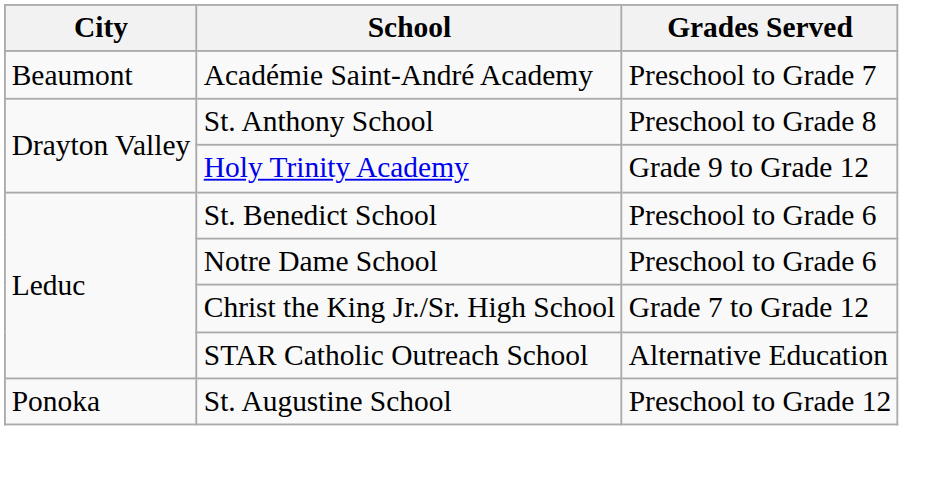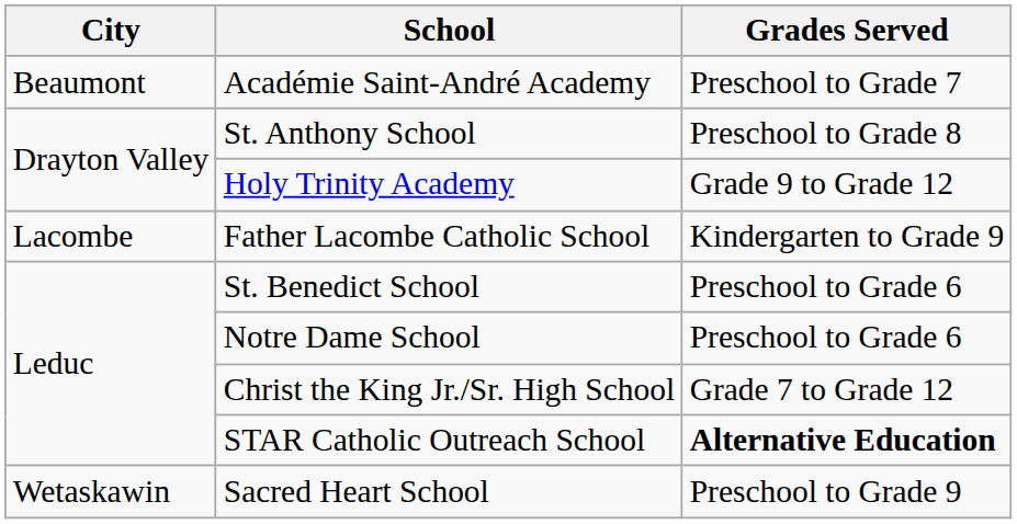+ row: Lacombe | Father Lacombe Catholic School | Kindergarten to Grade 9
STAR Catholic Outreach School | Grades Served: normal -> bold
- row: Ponoka | St. Augustine School | Preschool to Grade 12
+ row: Wetaskawin | Sacred Heart School | Preschool to Grade 9
